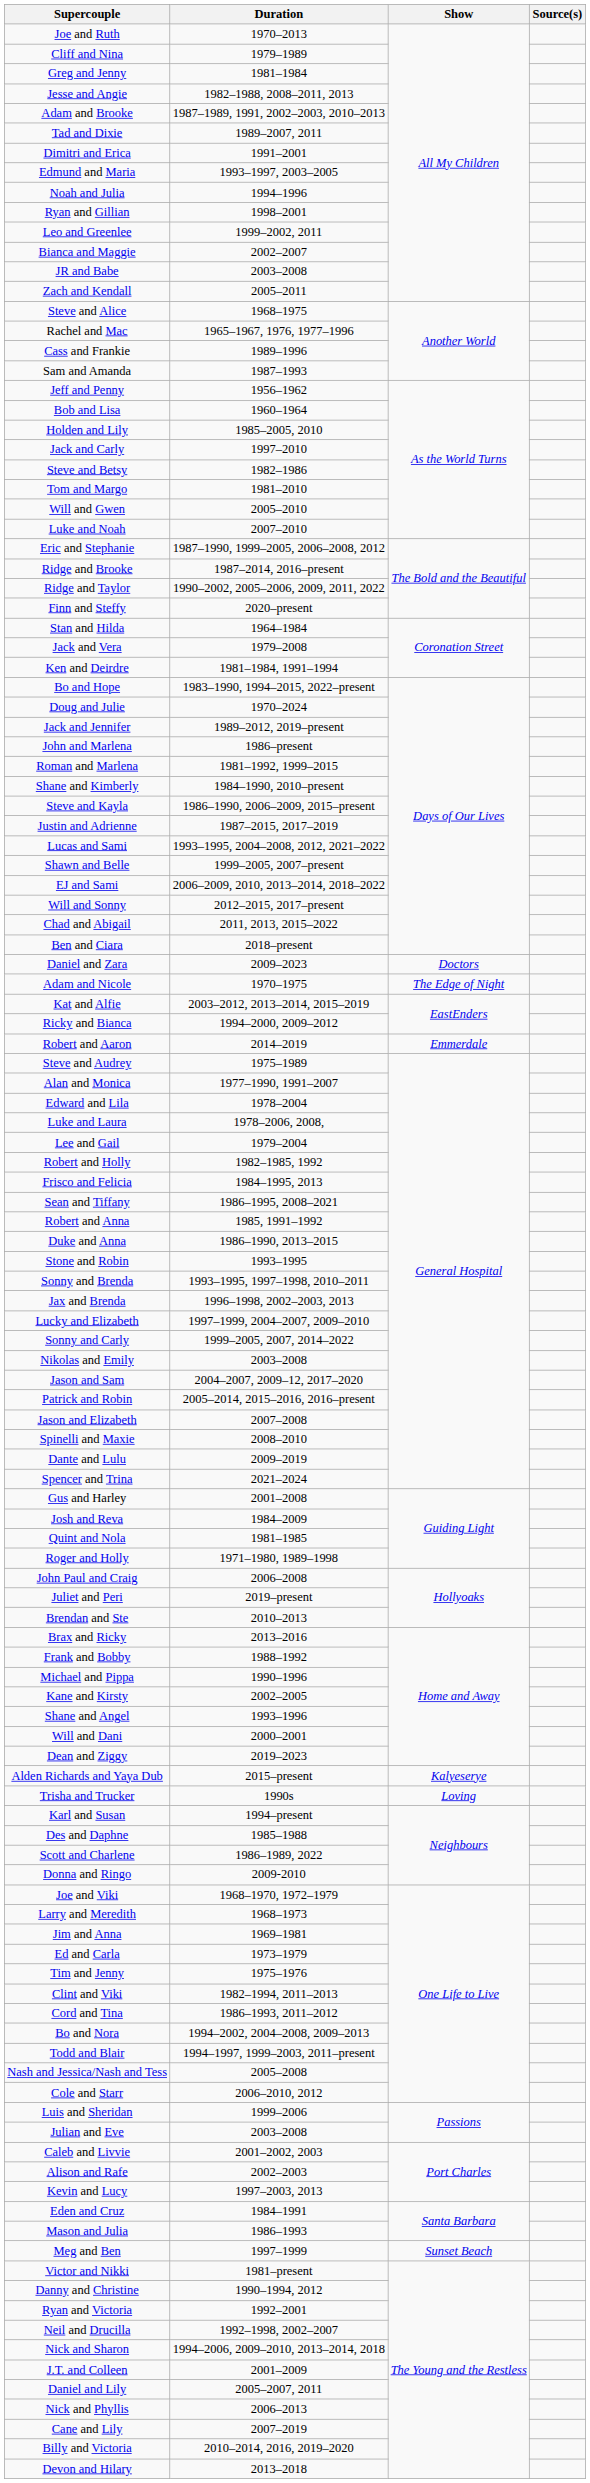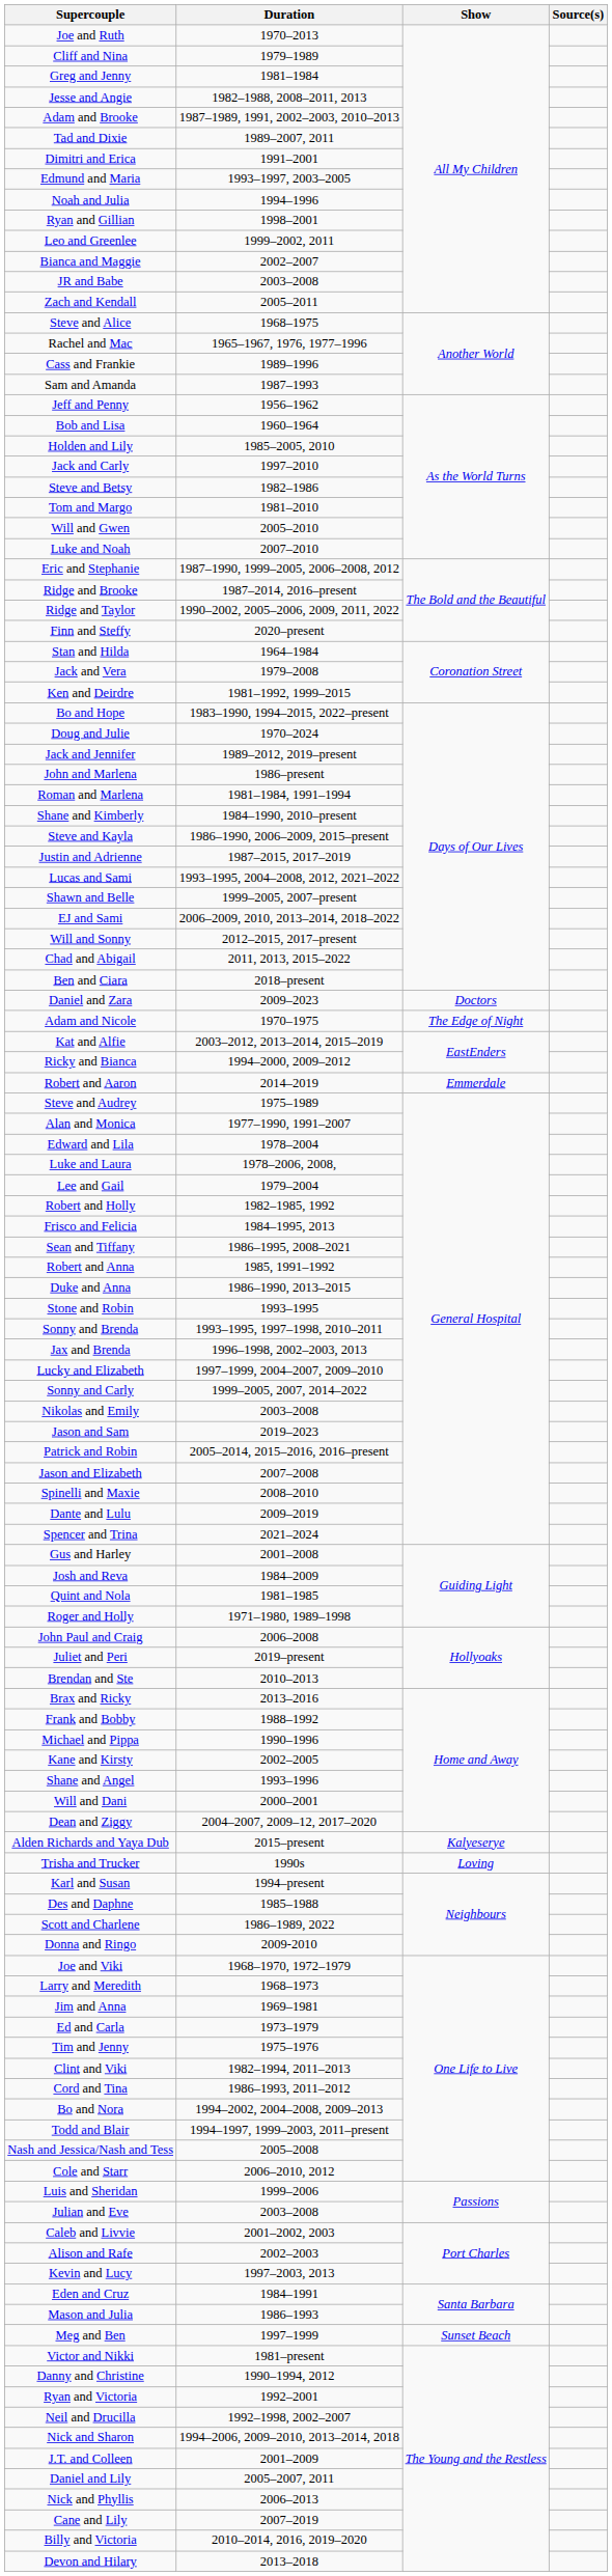Ken and Deirdre | Duration: 1981–1984, 1991–1994 -> 1981–1992, 1999–2015
Roman and Marlena | Duration: 1981–1992, 1999–2015 -> 1981–1984, 1991–1994
Jason and Sam | Duration: 2004–2007, 2009–12, 2017–2020 -> 2019–2023
Dean and Ziggy | Duration: 2019–2023 -> 2004–2007, 2009–12, 2017–2020
